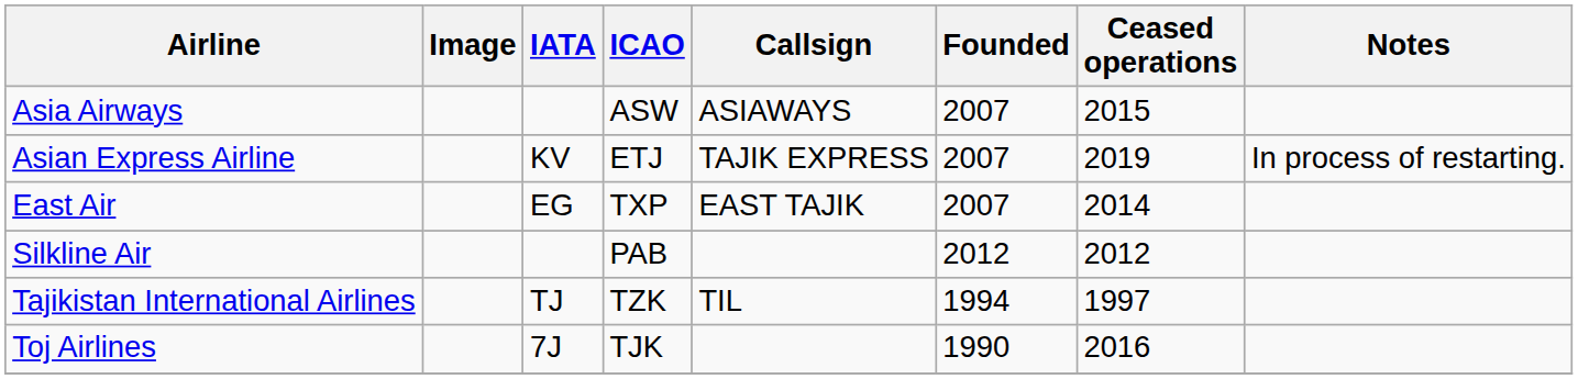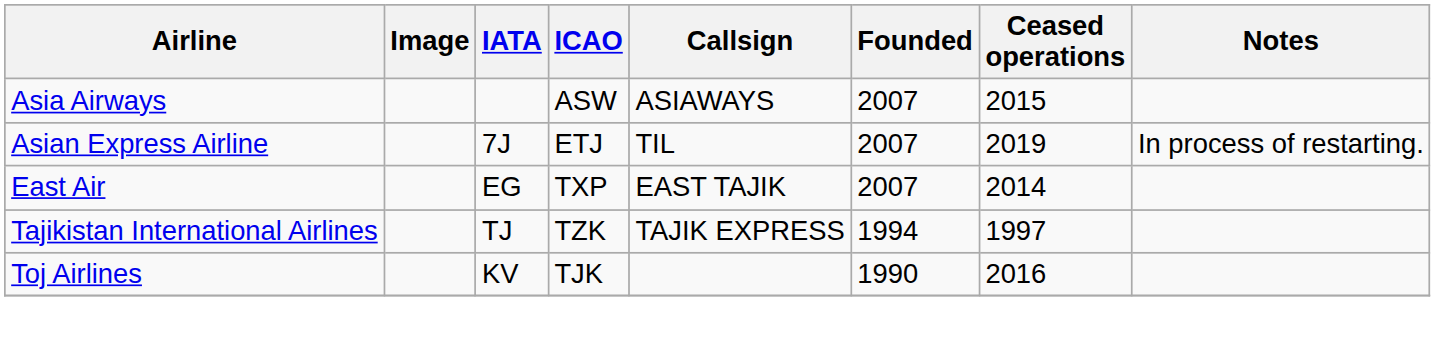Asian Express Airline | IATA: KV -> 7J
Asian Express Airline | Callsign: TAJIK EXPRESS -> TIL
- row: Silkline Air | PAB | 2012 | 2012
Tajikistan International Airlines | Callsign: TIL -> TAJIK EXPRESS
Toj Airlines | IATA: 7J -> KV
